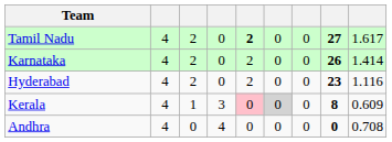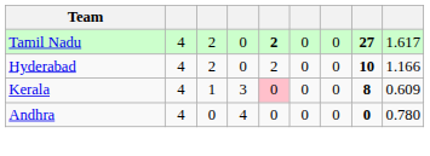- row: Karnataka | 4 | 2 | 0 | 2 | 0 | 0 | 26 | 1.414
Hyderabad | column 8: 23 -> 10
Hyderabad | column 9: 1.116 -> 1.166
Kerala | column 6: lightgrey background -> no background
Andhra | column 9: 0.708 -> 0.780
